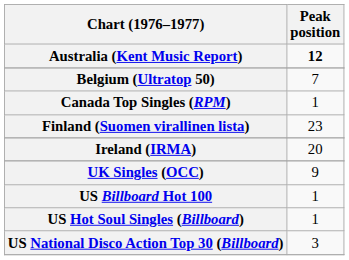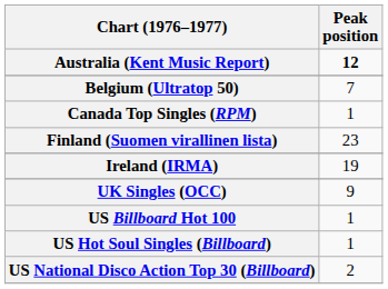Ireland (IRMA) | Peak position: 20 -> 19
US National Disco Action Top 30 (Billboard) | Peak position: 3 -> 2
